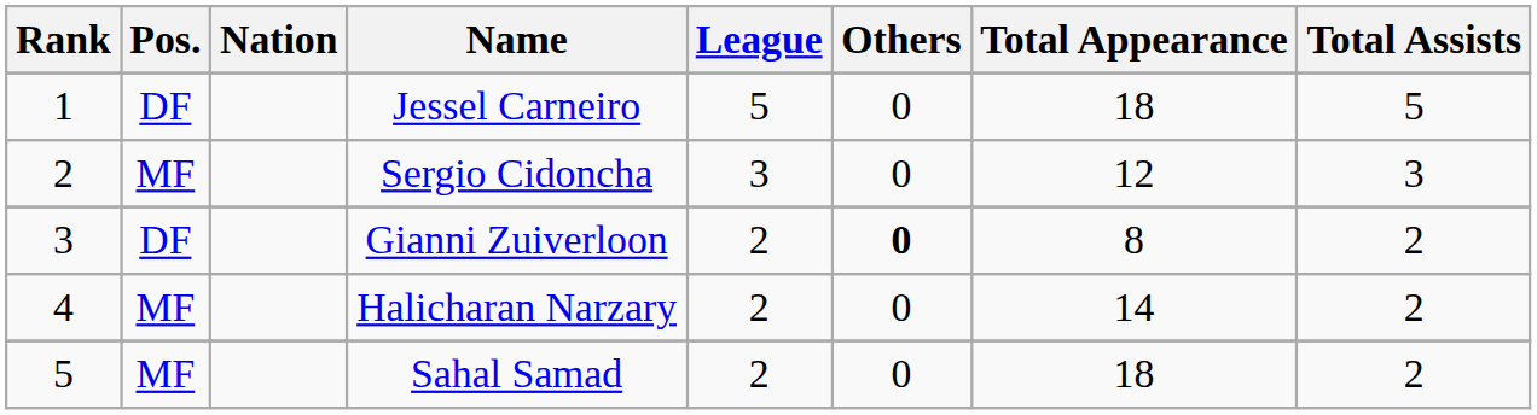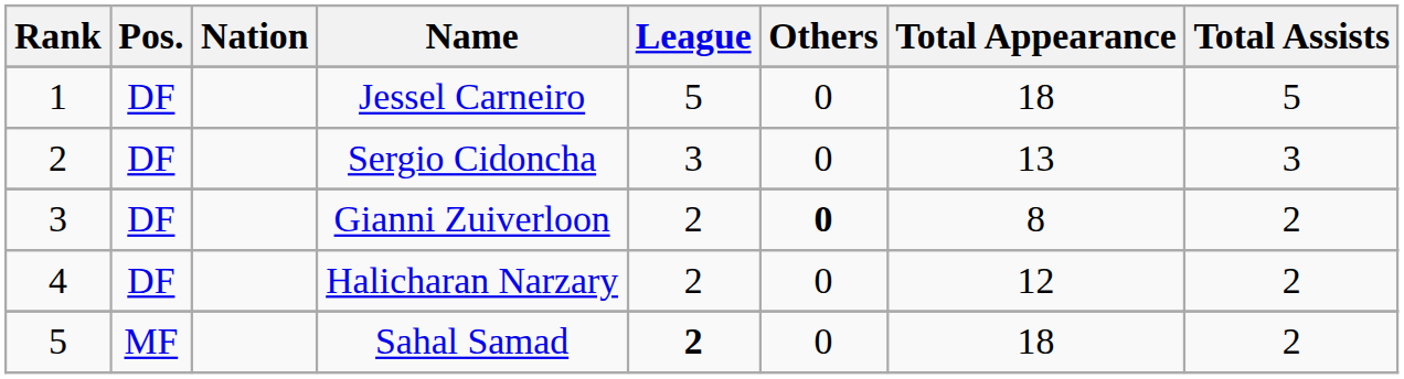Sergio Cidoncha | Pos.: MF -> DF
Sergio Cidoncha | Total Appearance: 12 -> 13
Halicharan Narzary | Pos.: MF -> DF
Halicharan Narzary | Total Appearance: 14 -> 12
Sahal Samad | League: normal -> bold
